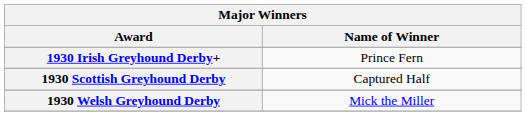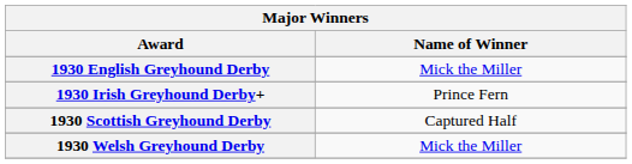+ row: 1930 English Greyhound Derby | Mick the Miller
